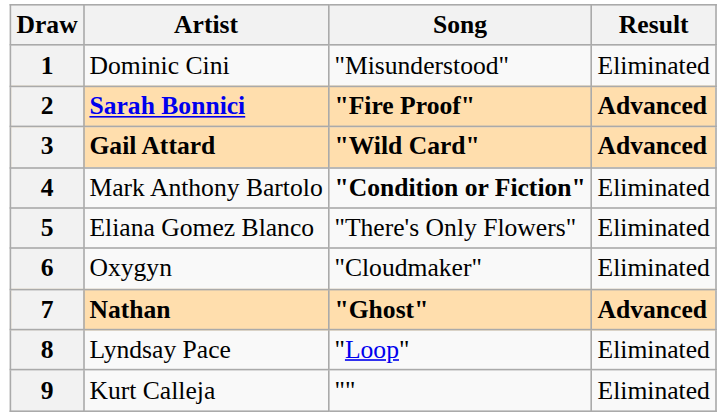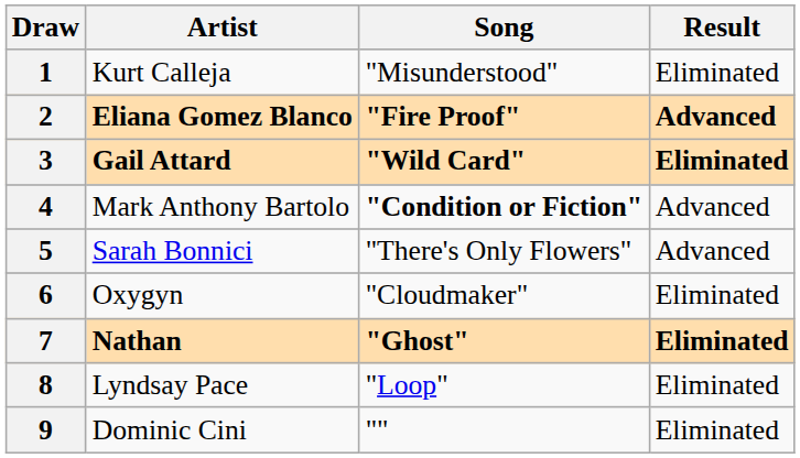1 | Artist: Dominic Cini -> Kurt Calleja
2 | Artist: Sarah Bonnici -> Eliana Gomez Blanco
3 | Result: Advanced -> Eliminated
4 | Result: Eliminated -> Advanced
5 | Artist: Eliana Gomez Blanco -> Sarah Bonnici
5 | Result: Eliminated -> Advanced
7 | Result: Advanced -> Eliminated
9 | Artist: Kurt Calleja -> Dominic Cini
